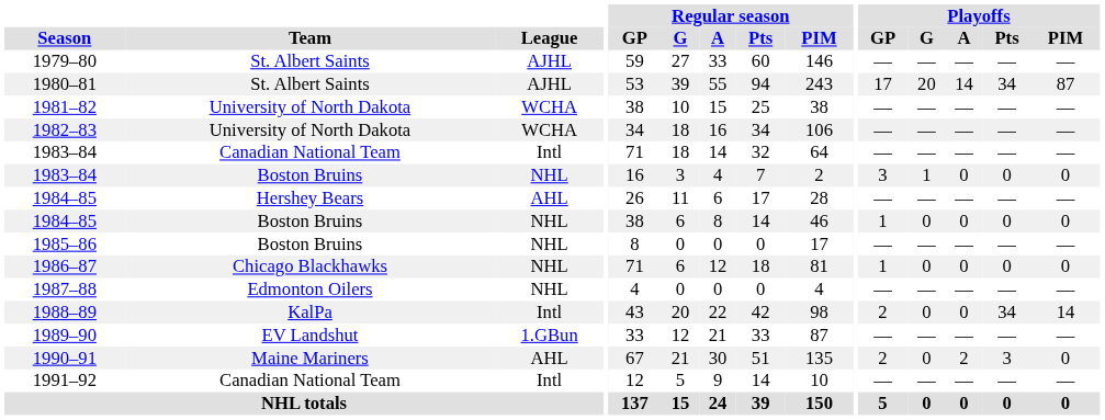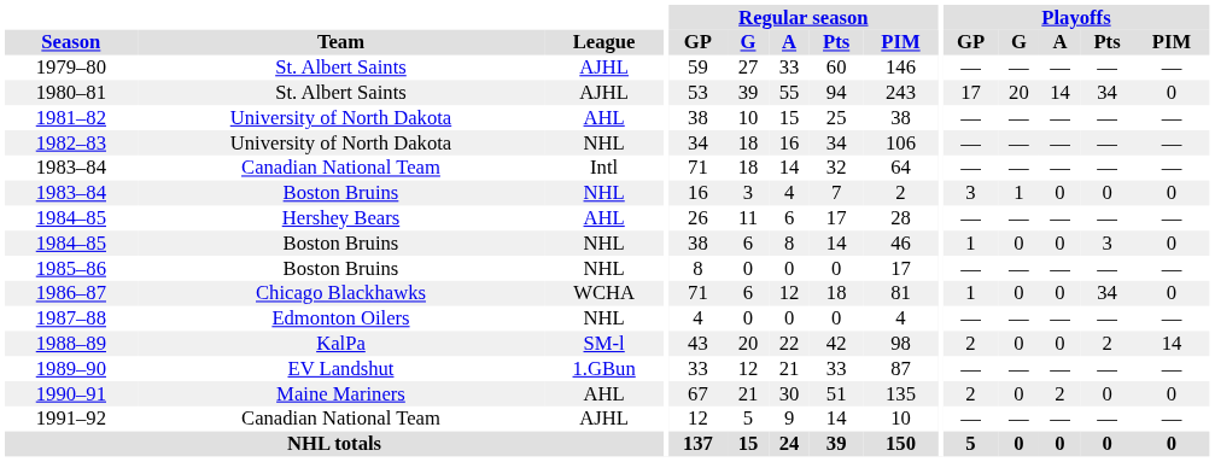1980–81 | Playoffs / PIM: 87 -> 0
1981–82 | League: WCHA -> AHL
1982–83 | League: WCHA -> NHL
1984–85 / Boston Bruins | Playoffs / Pts: 0 -> 3
1986–87 | League: NHL -> WCHA
1986–87 | Playoffs / Pts: 0 -> 34
1988–89 | League: Intl -> SM-l
1988–89 | Playoffs / Pts: 34 -> 2
1990–91 | Playoffs / Pts: 3 -> 0
1991–92 | League: Intl -> AJHL
